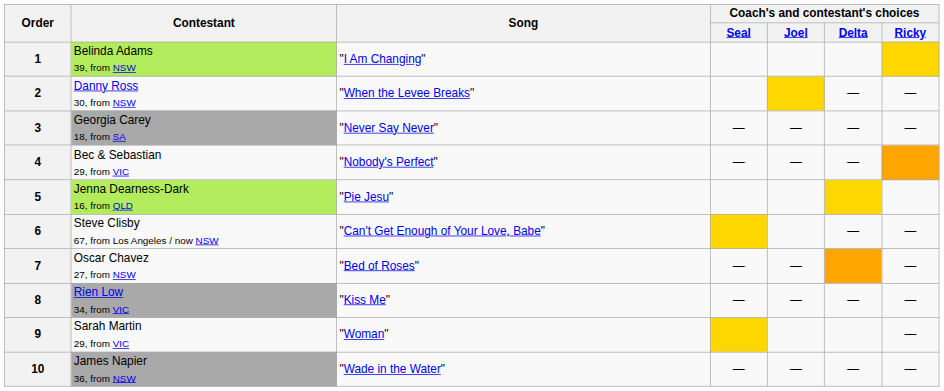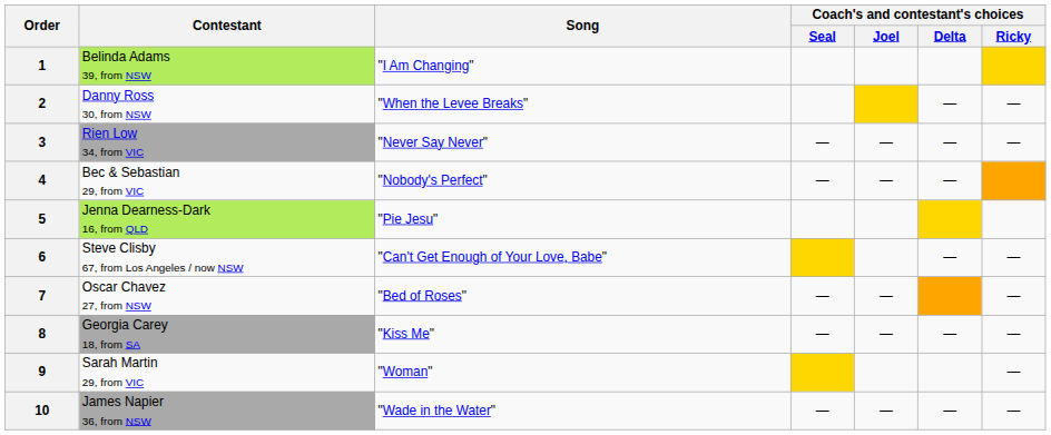3 | Contestant: Georgia Carey 18, from SA -> Rien Low 34, from VIC
8 | Contestant: Rien Low 34, from VIC -> Georgia Carey 18, from SA
